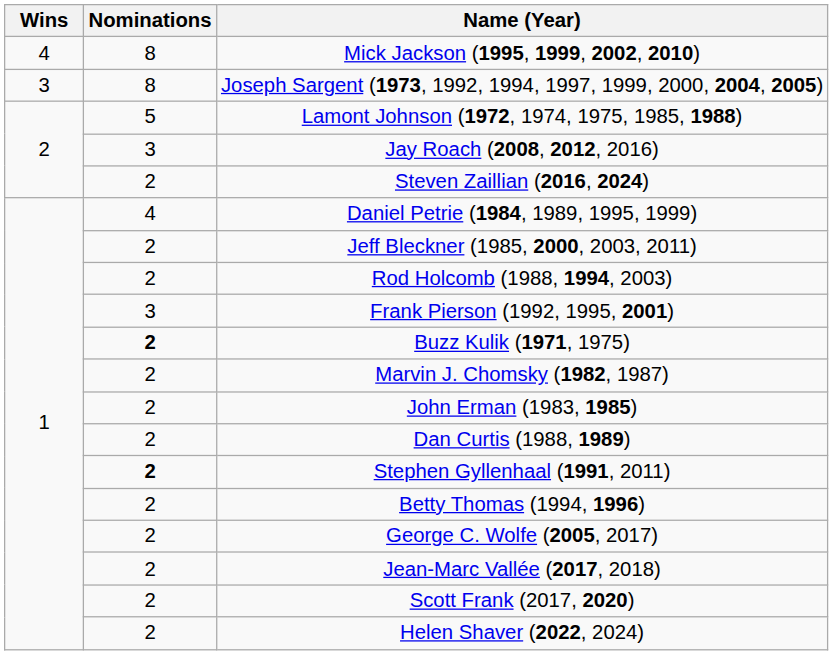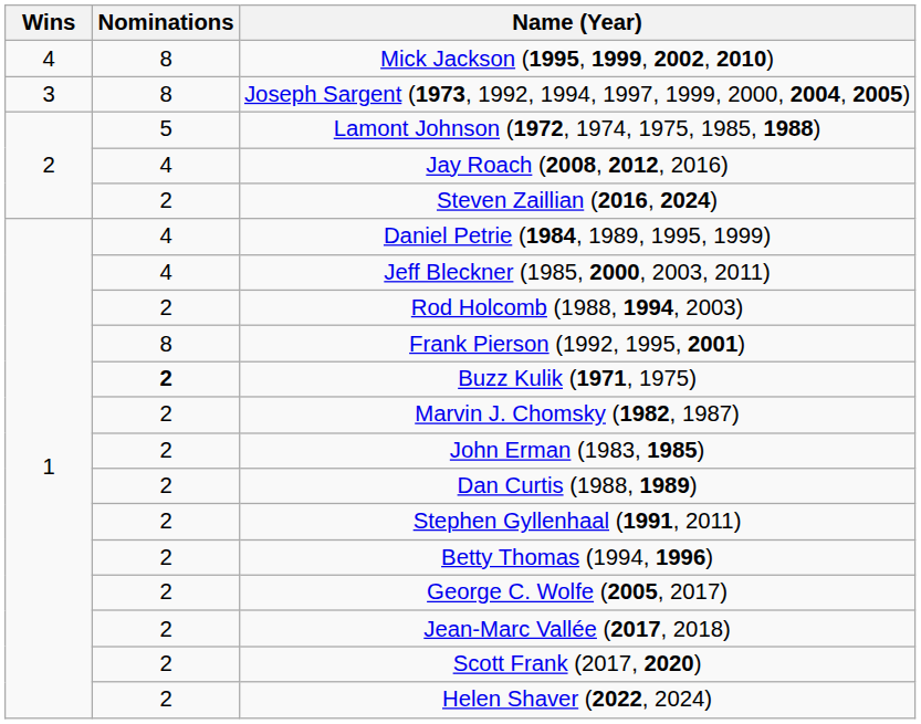Jay Roach (2008, 2012, 2016) | Nominations: 3 -> 4
Jeff Bleckner (1985, 2000, 2003, 2011) | Nominations: 2 -> 4
Frank Pierson (1992, 1995, 2001) | Nominations: 3 -> 8
Stephen Gyllenhaal (1991, 2011) | Nominations: bold -> normal
